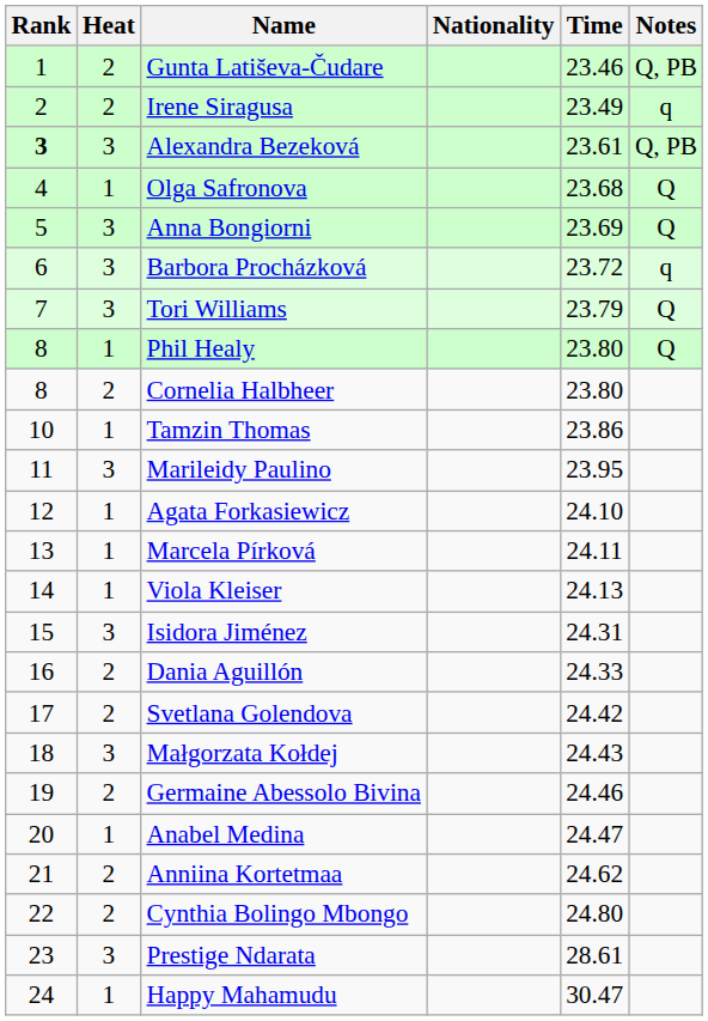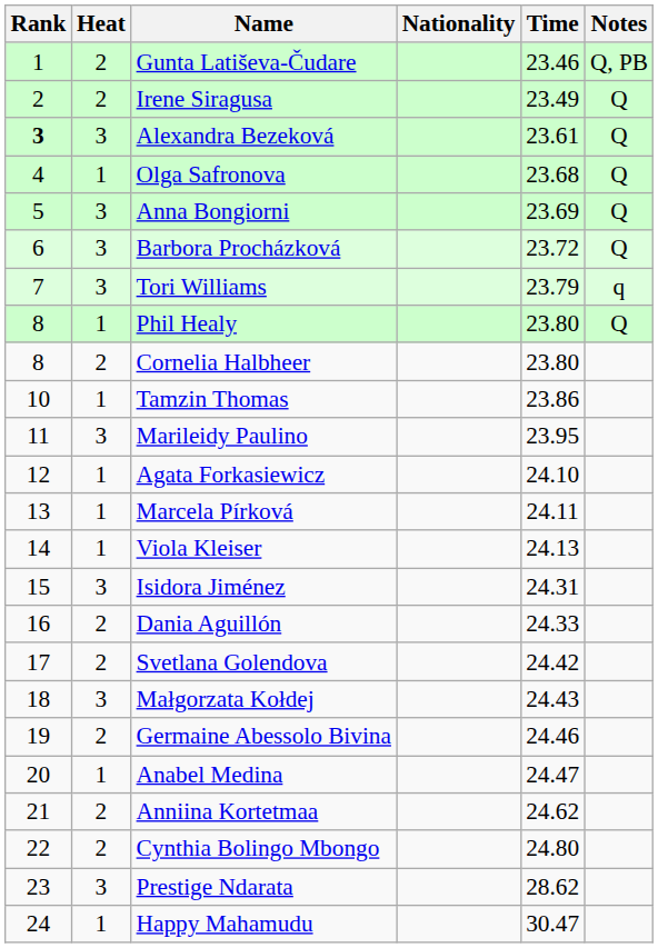Irene Siragusa | Notes: q -> Q
Alexandra Bezeková | Notes: Q, PB -> Q
Barbora Procházková | Notes: q -> Q
Tori Williams | Notes: Q -> q
Prestige Ndarata | Time: 28.61 -> 28.62
